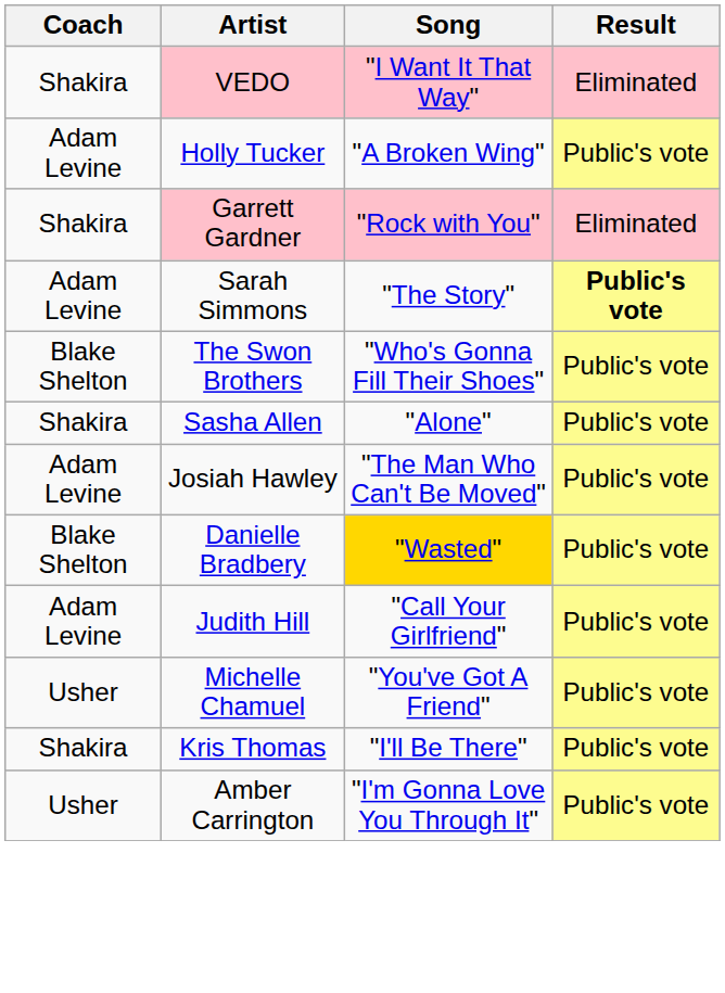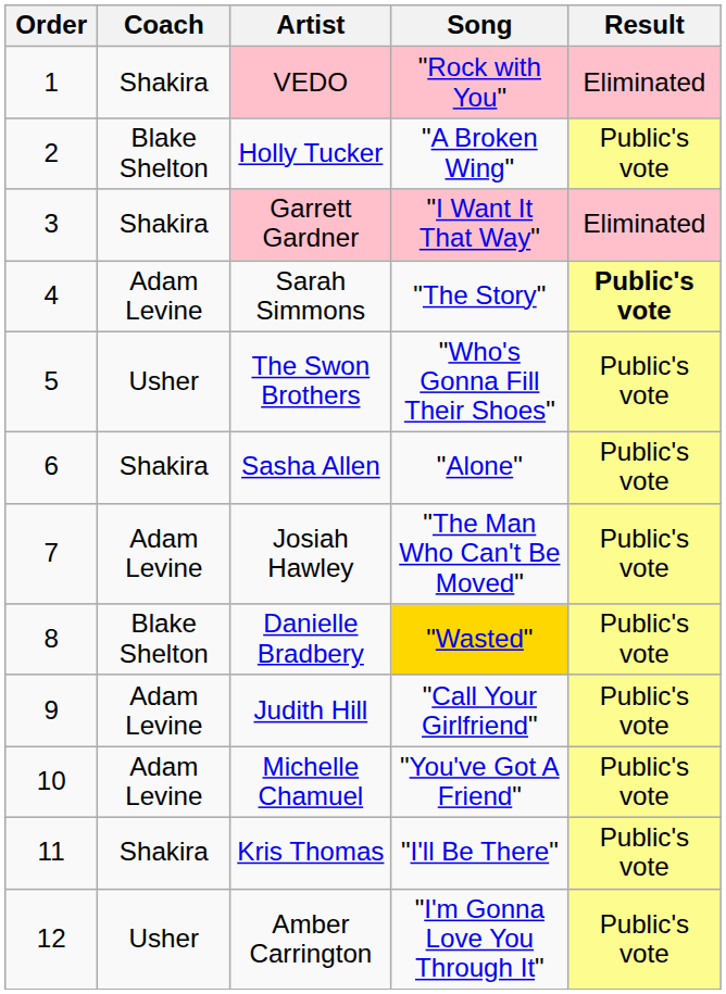+ column: Order | 1 | 2 | 3 | 4 | 5 | 6 | 7 | 8 | 9 | 10 | 11 | 12
VEDO | Song: "I Want It That Way" -> "Rock with You"
Holly Tucker | Coach: Adam Levine -> Blake Shelton
Garrett Gardner | Song: "Rock with You" -> "I Want It That Way"
The Swon Brothers | Coach: Blake Shelton -> Usher
Michelle Chamuel | Coach: Usher -> Adam Levine
